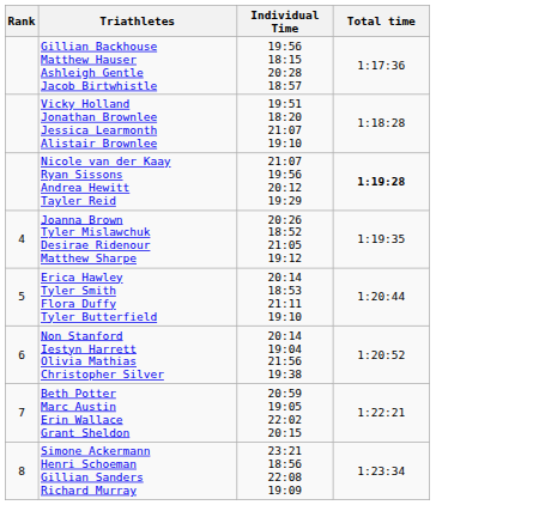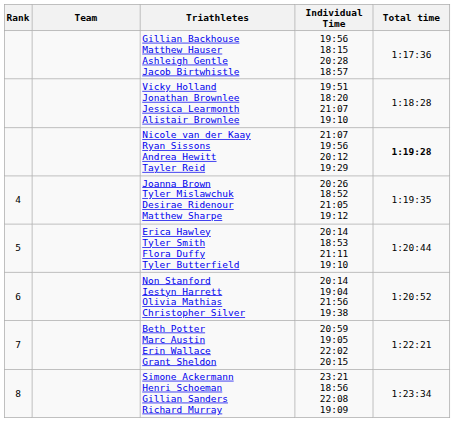+ column: Team
